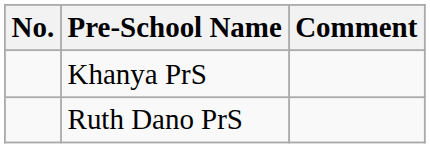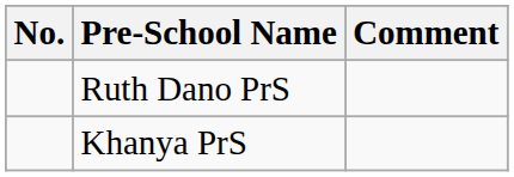rows swapped: Khanya PrS <-> Ruth Dano PrS
